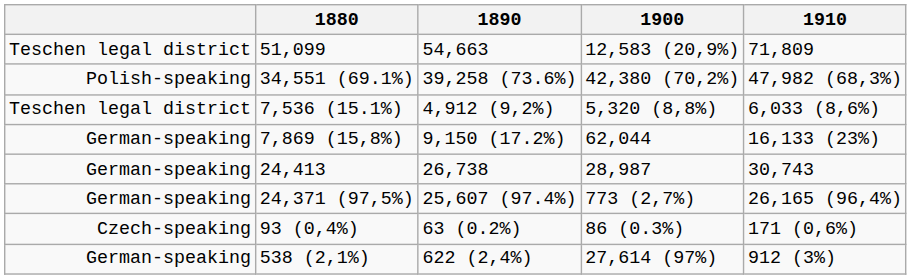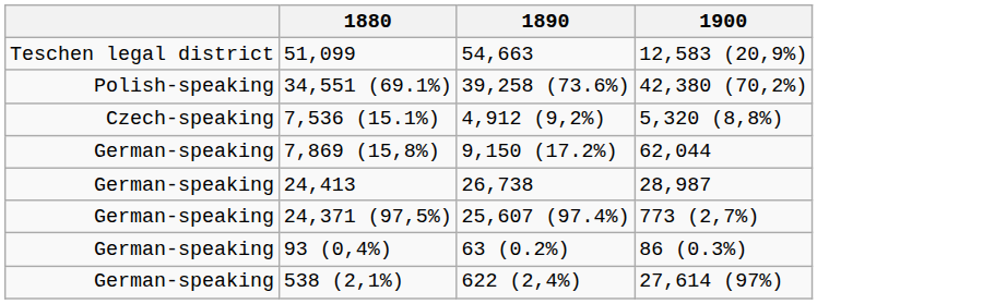- column: 1910 | 71,809 | 47,982 (68,3%) | 6,033 (8,6%) | 16,133 (23%) | 30,743 | 26,165 (96,4%) | 171 (0,6%) | 912 (3%)
7,536 (15.1%) | column 1: Teschen legal district -> Czech-speaking
93 (0,4%) | column 1: Czech-speaking -> German-speaking
